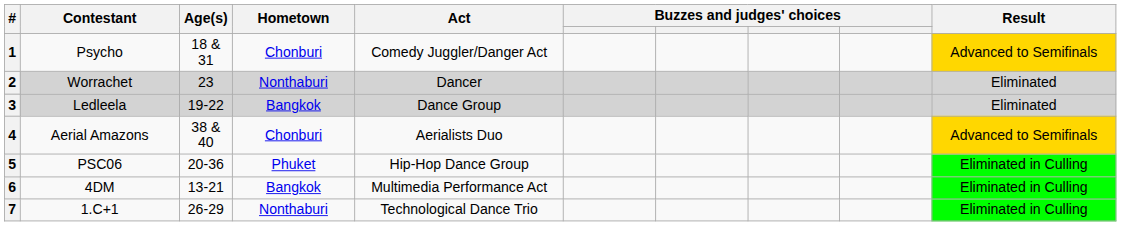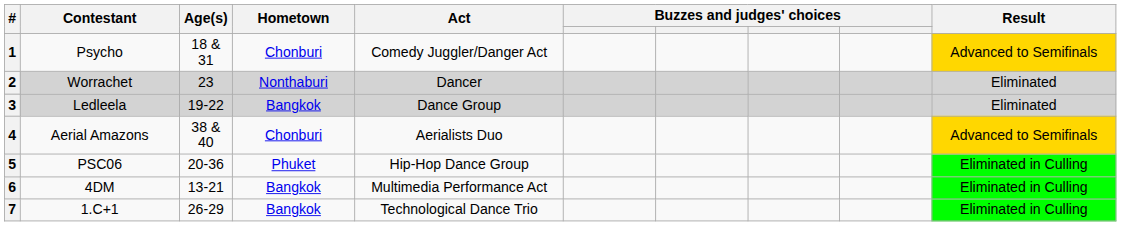7 | Hometown: Nonthaburi -> Bangkok
